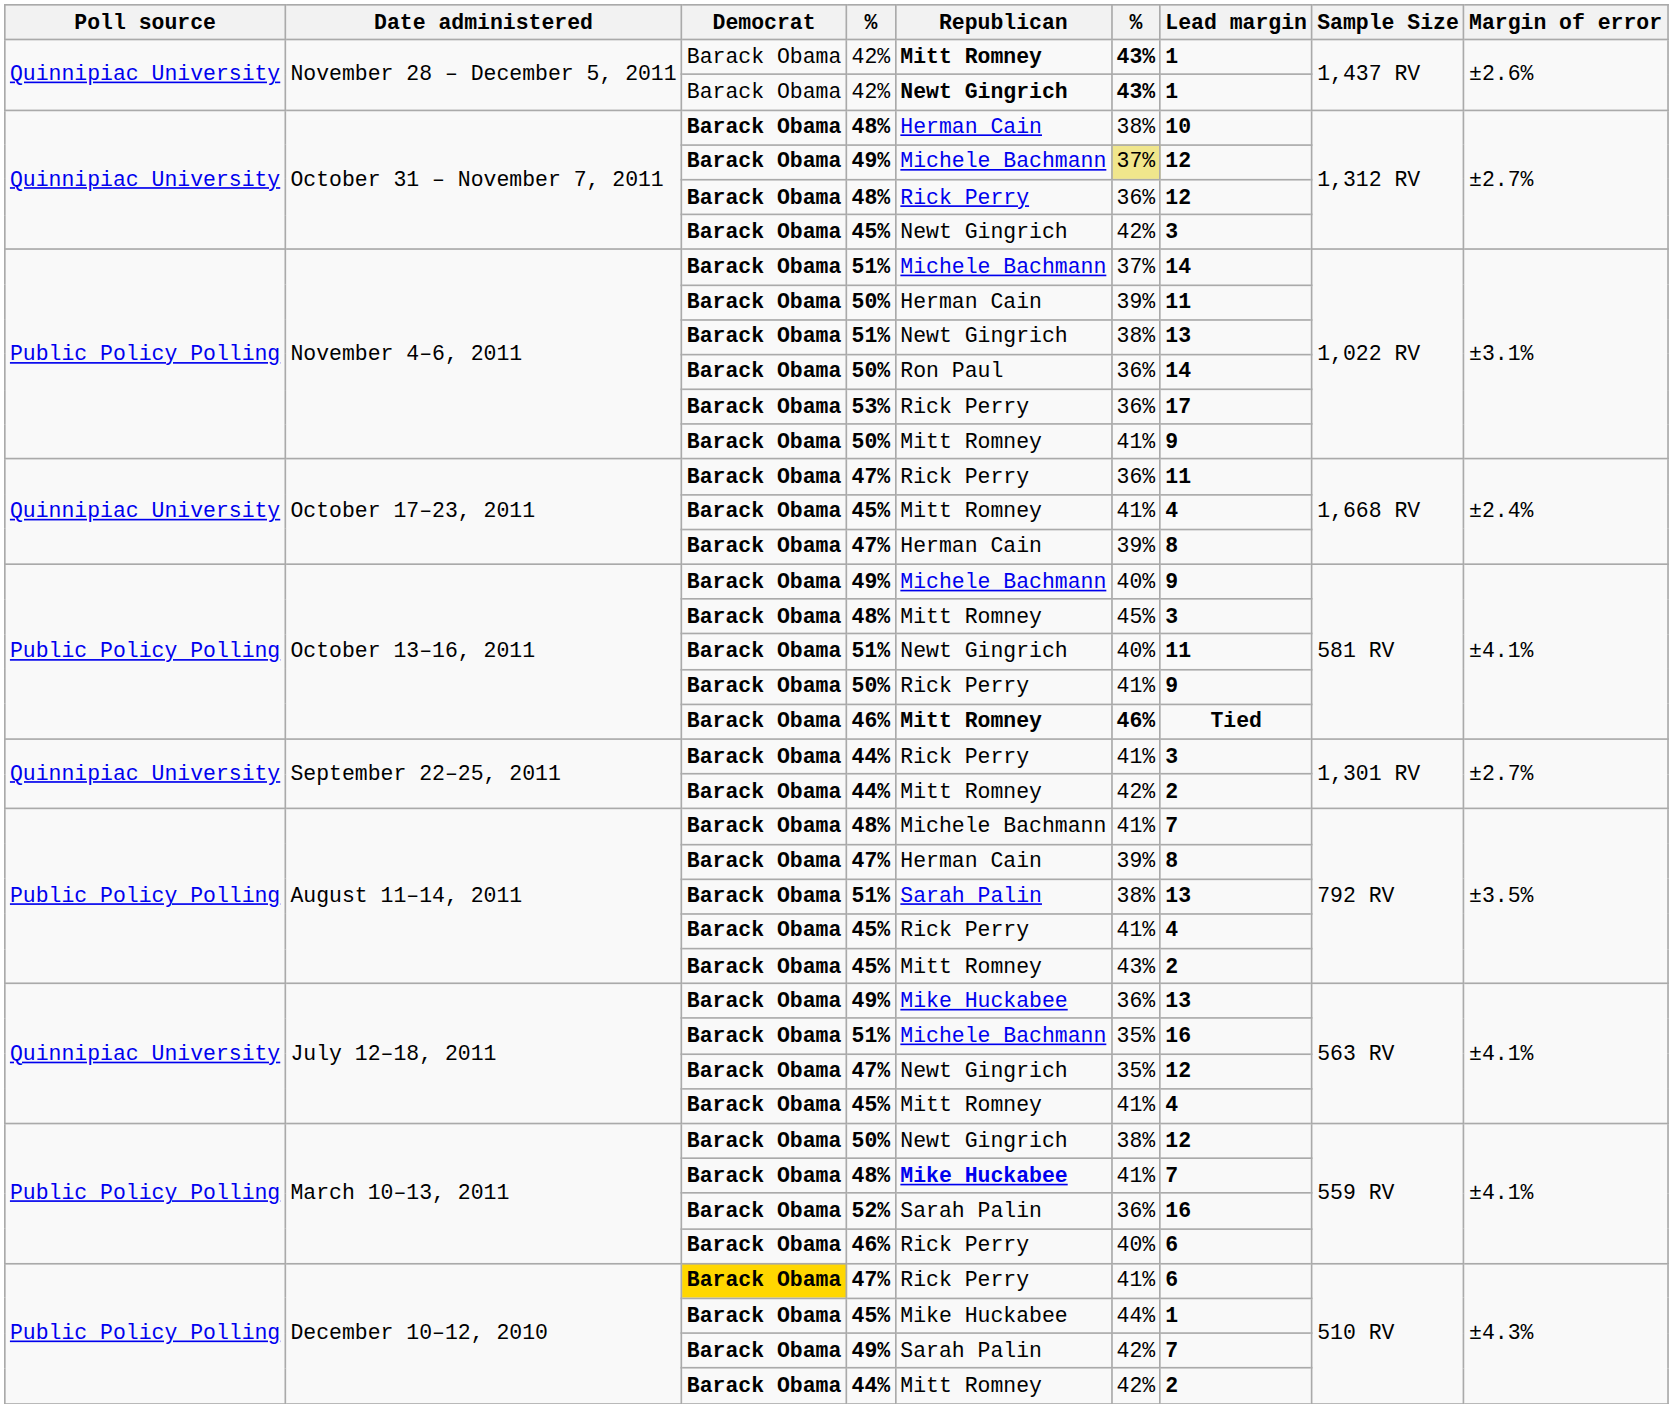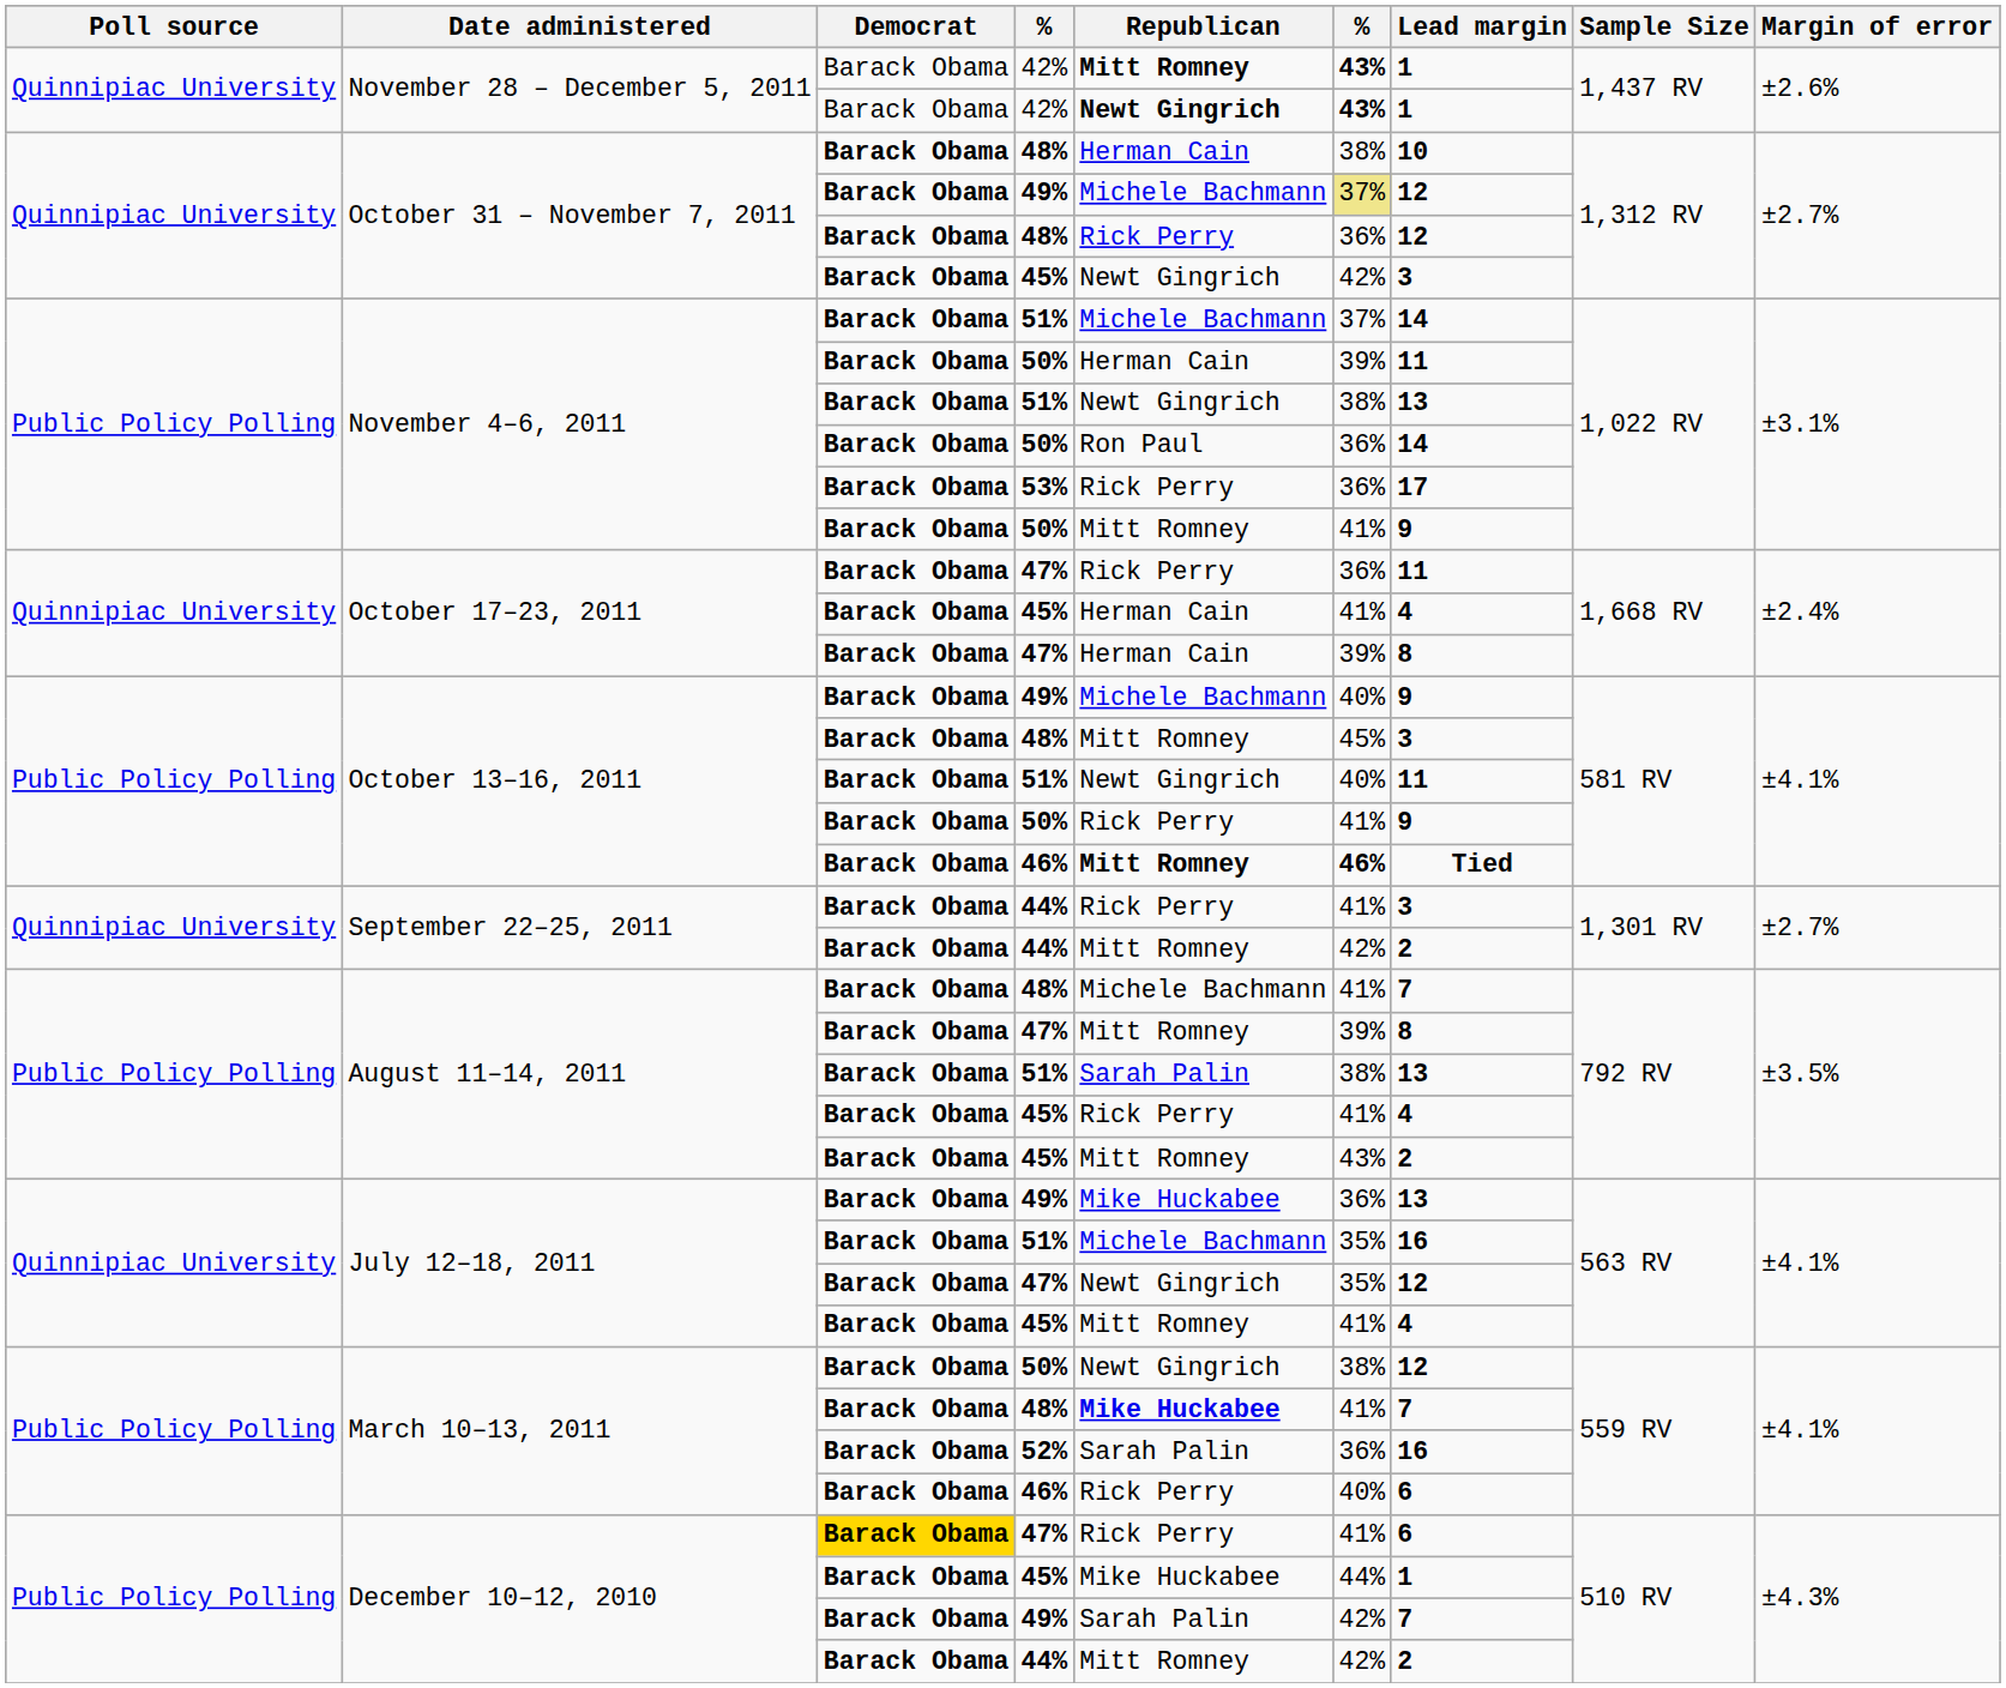October 17–23, 2011 / 45% | Republican: Mitt Romney -> Herman Cain
August 11–14, 2011 / 47% | Republican: Herman Cain -> Mitt Romney
